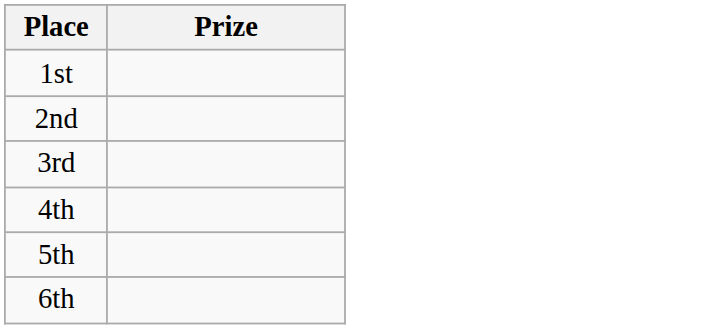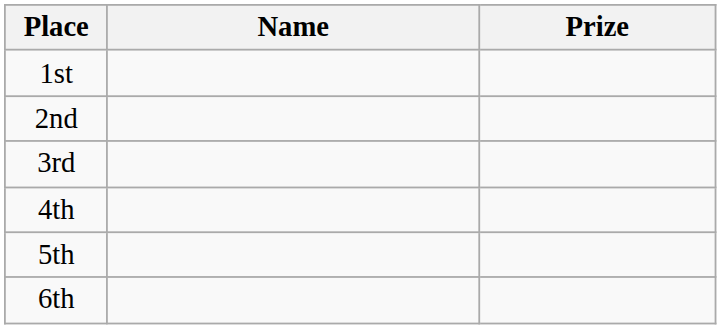+ column: Name
